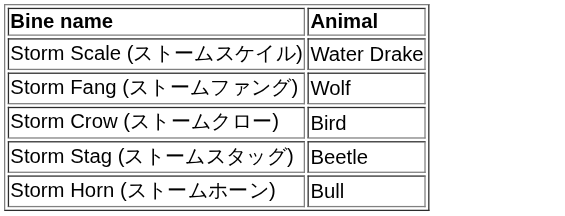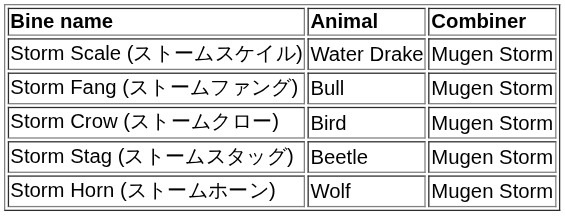+ column: Combiner | Mugen Storm | Mugen Storm | Mugen Storm | Mugen Storm | Mugen Storm
Storm Fang (ストームファング) | Animal: Wolf -> Bull
Storm Horn (ストームホーン) | Animal: Bull -> Wolf
